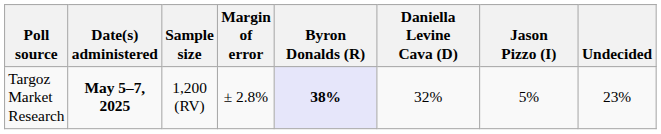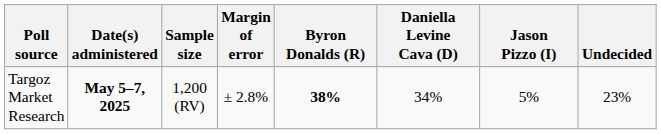Targoz Market Research | Byron Donalds (R): lavender background -> no background
Targoz Market Research | Daniella Levine Cava (D): 32% -> 34%
